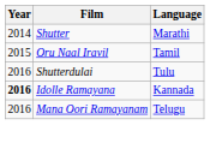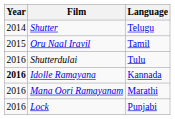Shutter | Language: Marathi -> Telugu
Mana Oori Ramayanam | Language: Telugu -> Marathi
+ row: 2016 | Lock | Punjabi
